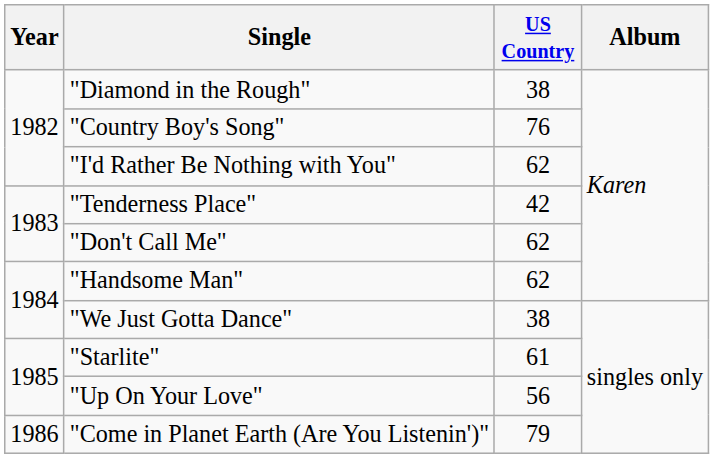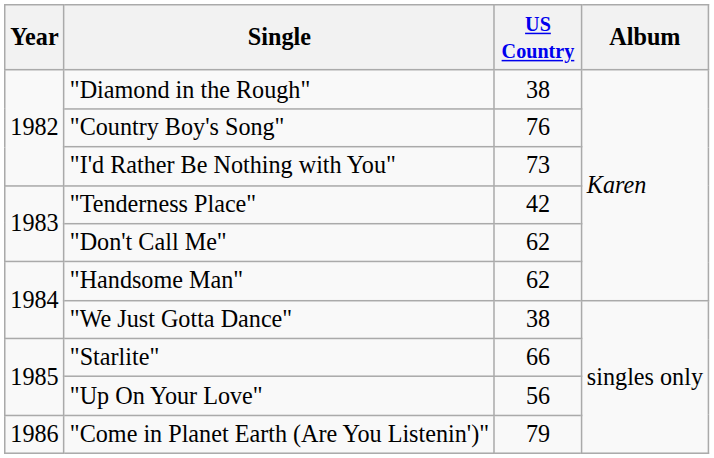"I'd Rather Be Nothing with You" | US Country: 62 -> 73
"Starlite" | US Country: 61 -> 66
